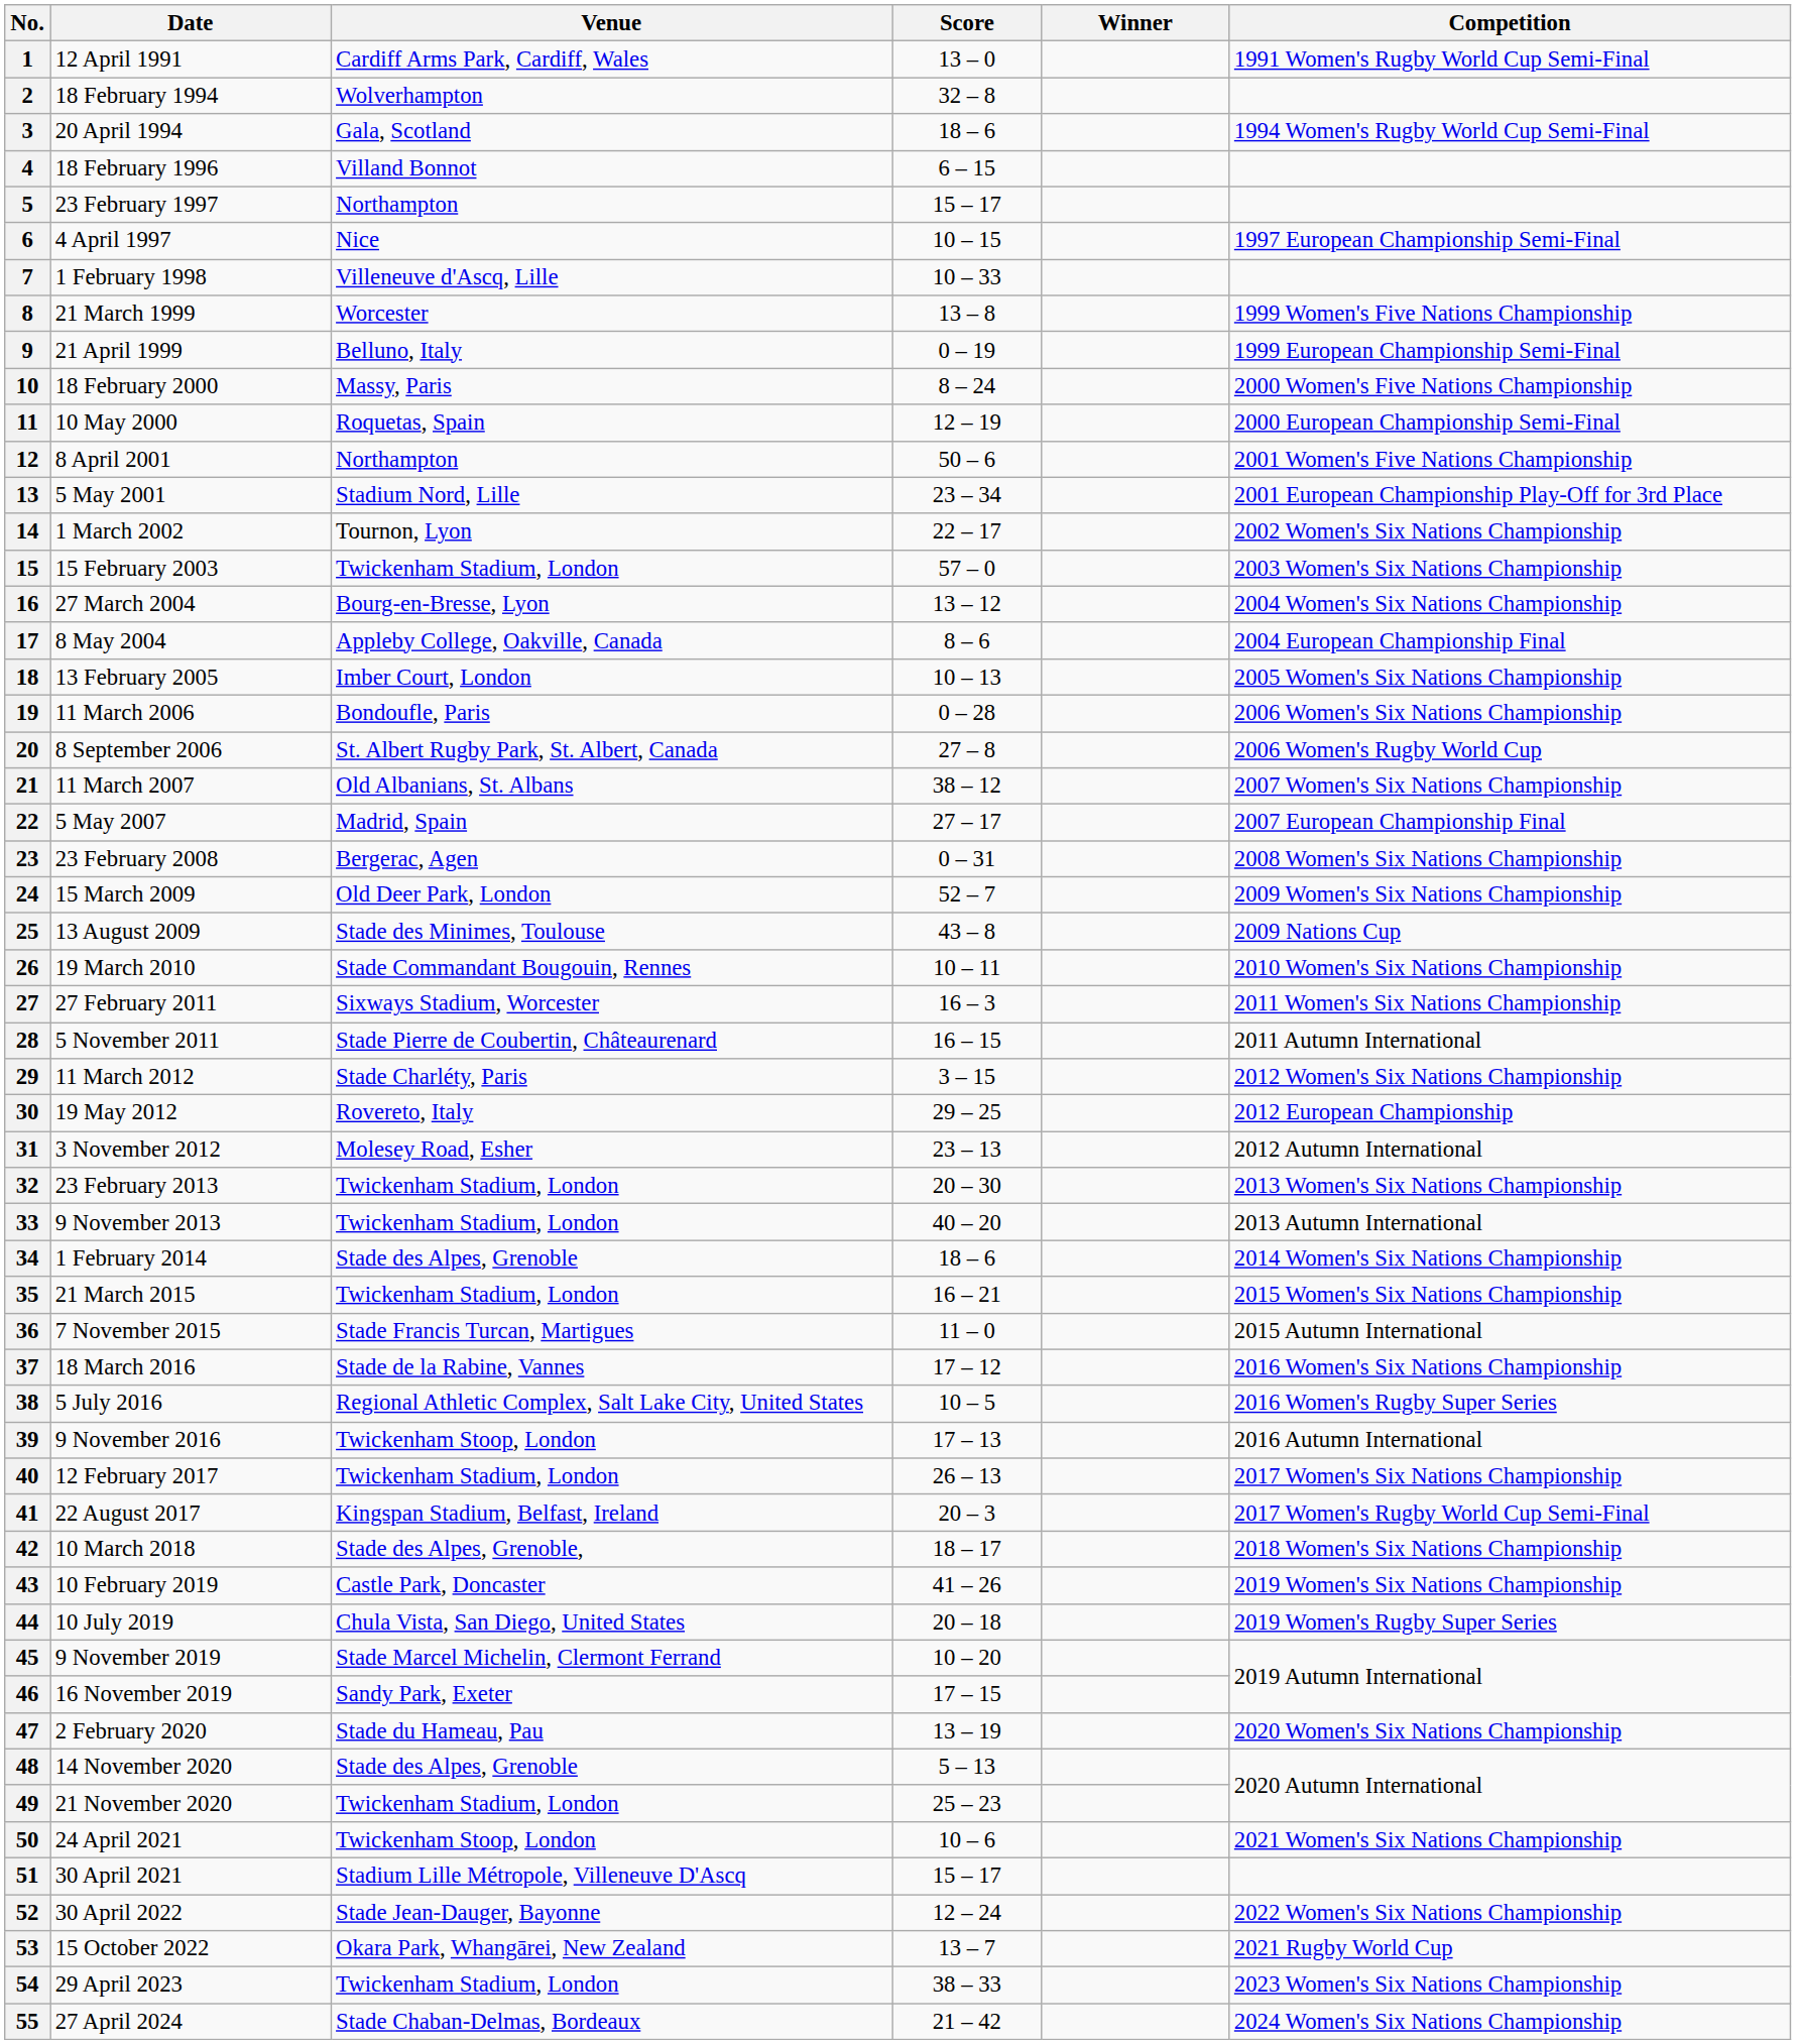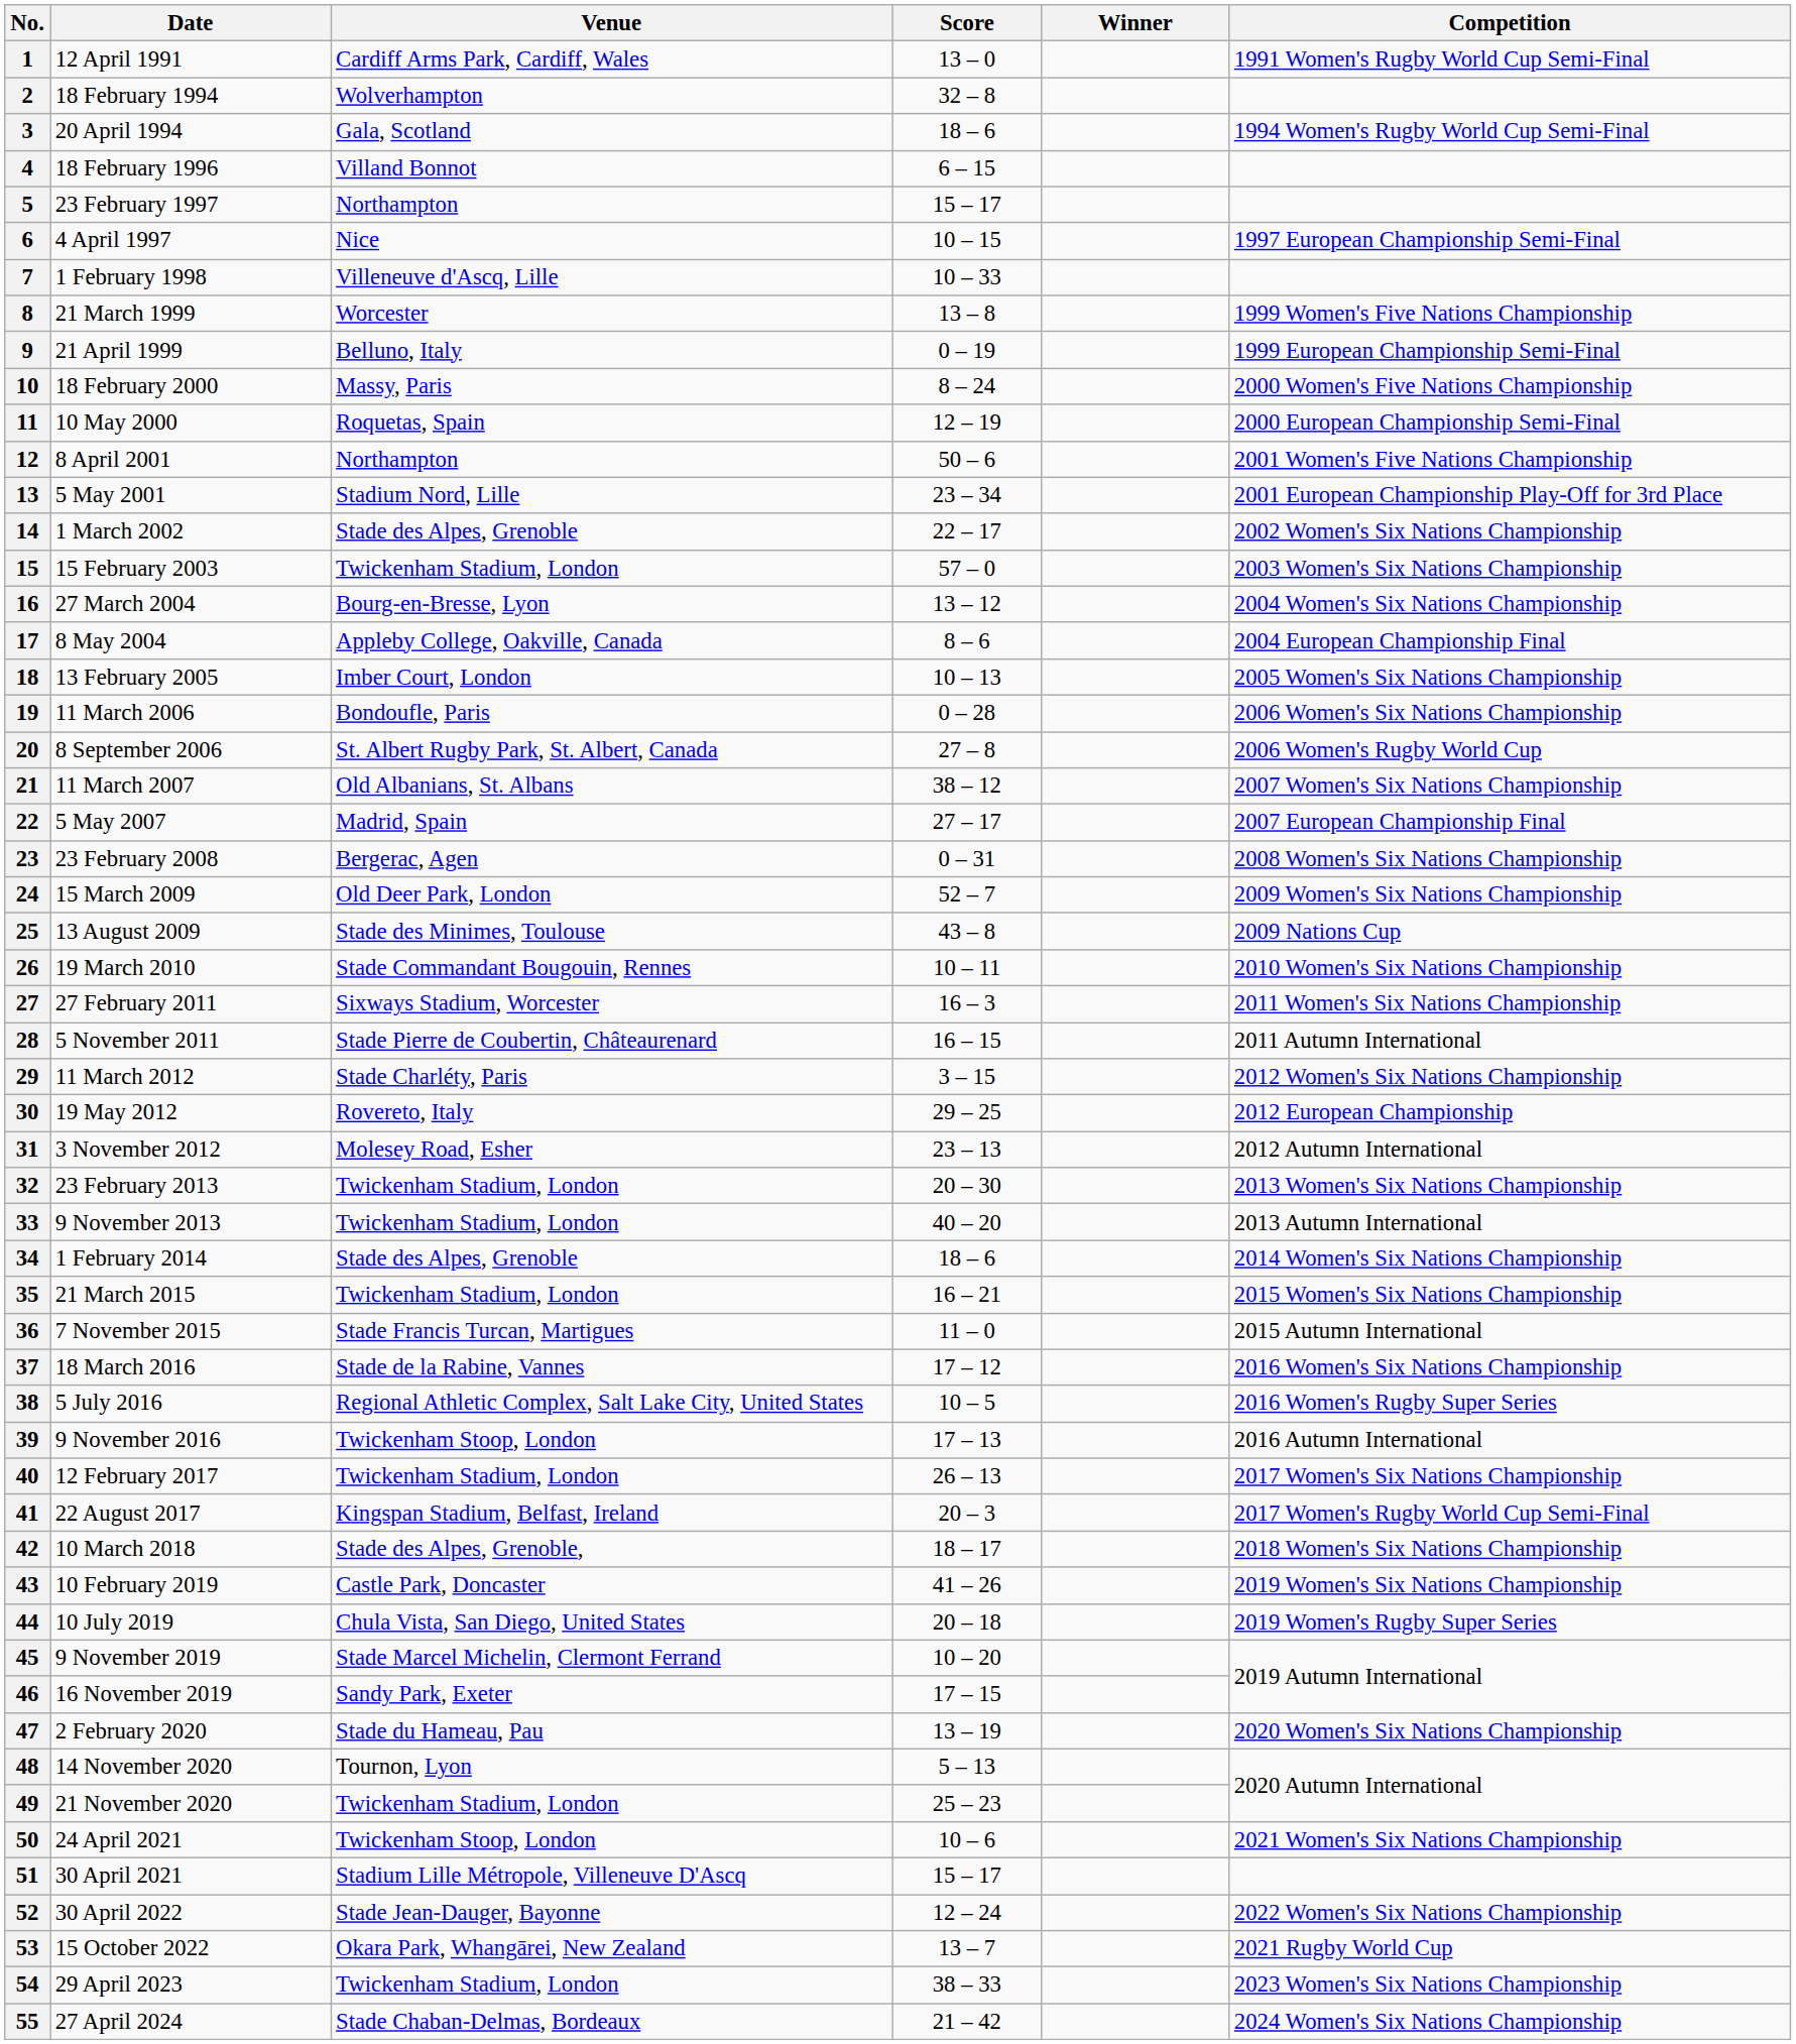14 | Venue: Tournon, Lyon -> Stade des Alpes, Grenoble
48 | Venue: Stade des Alpes, Grenoble -> Tournon, Lyon
